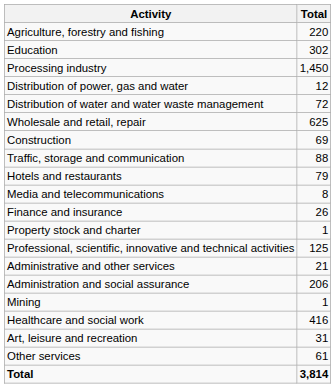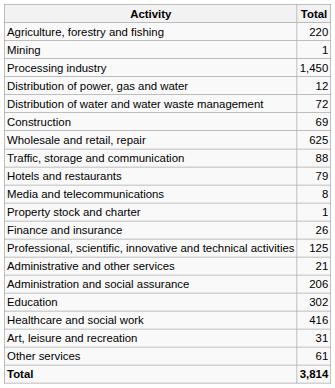rows swapped: Mining <-> Education
rows swapped: Construction <-> Wholesale and retail, repair
rows swapped: Finance and insurance <-> Property stock and charter
